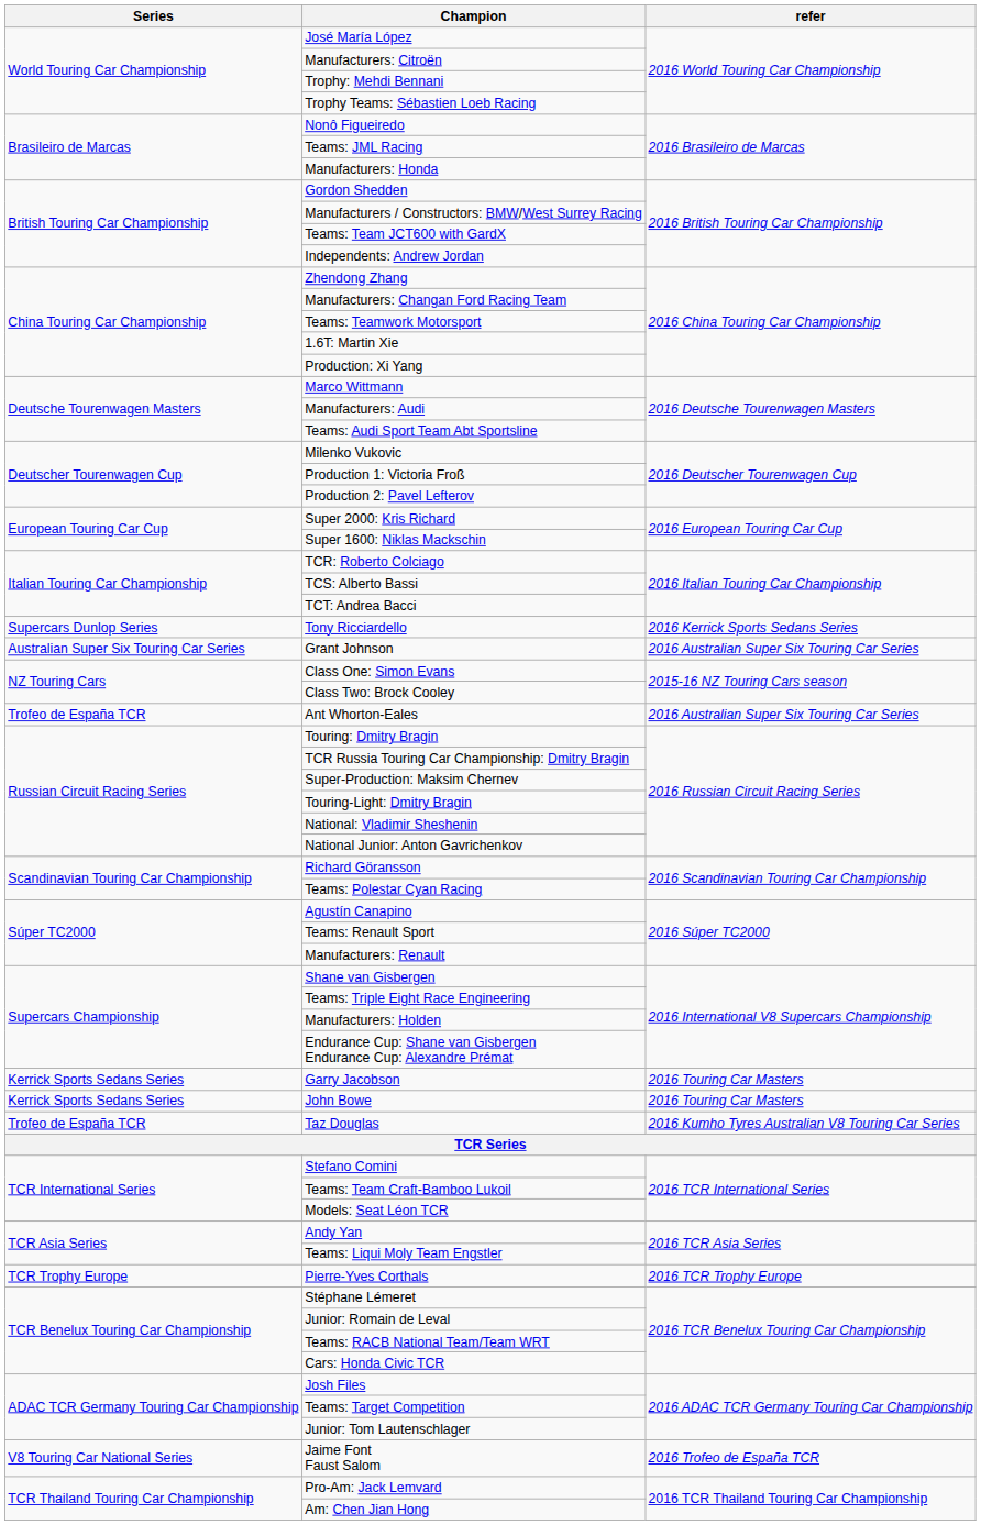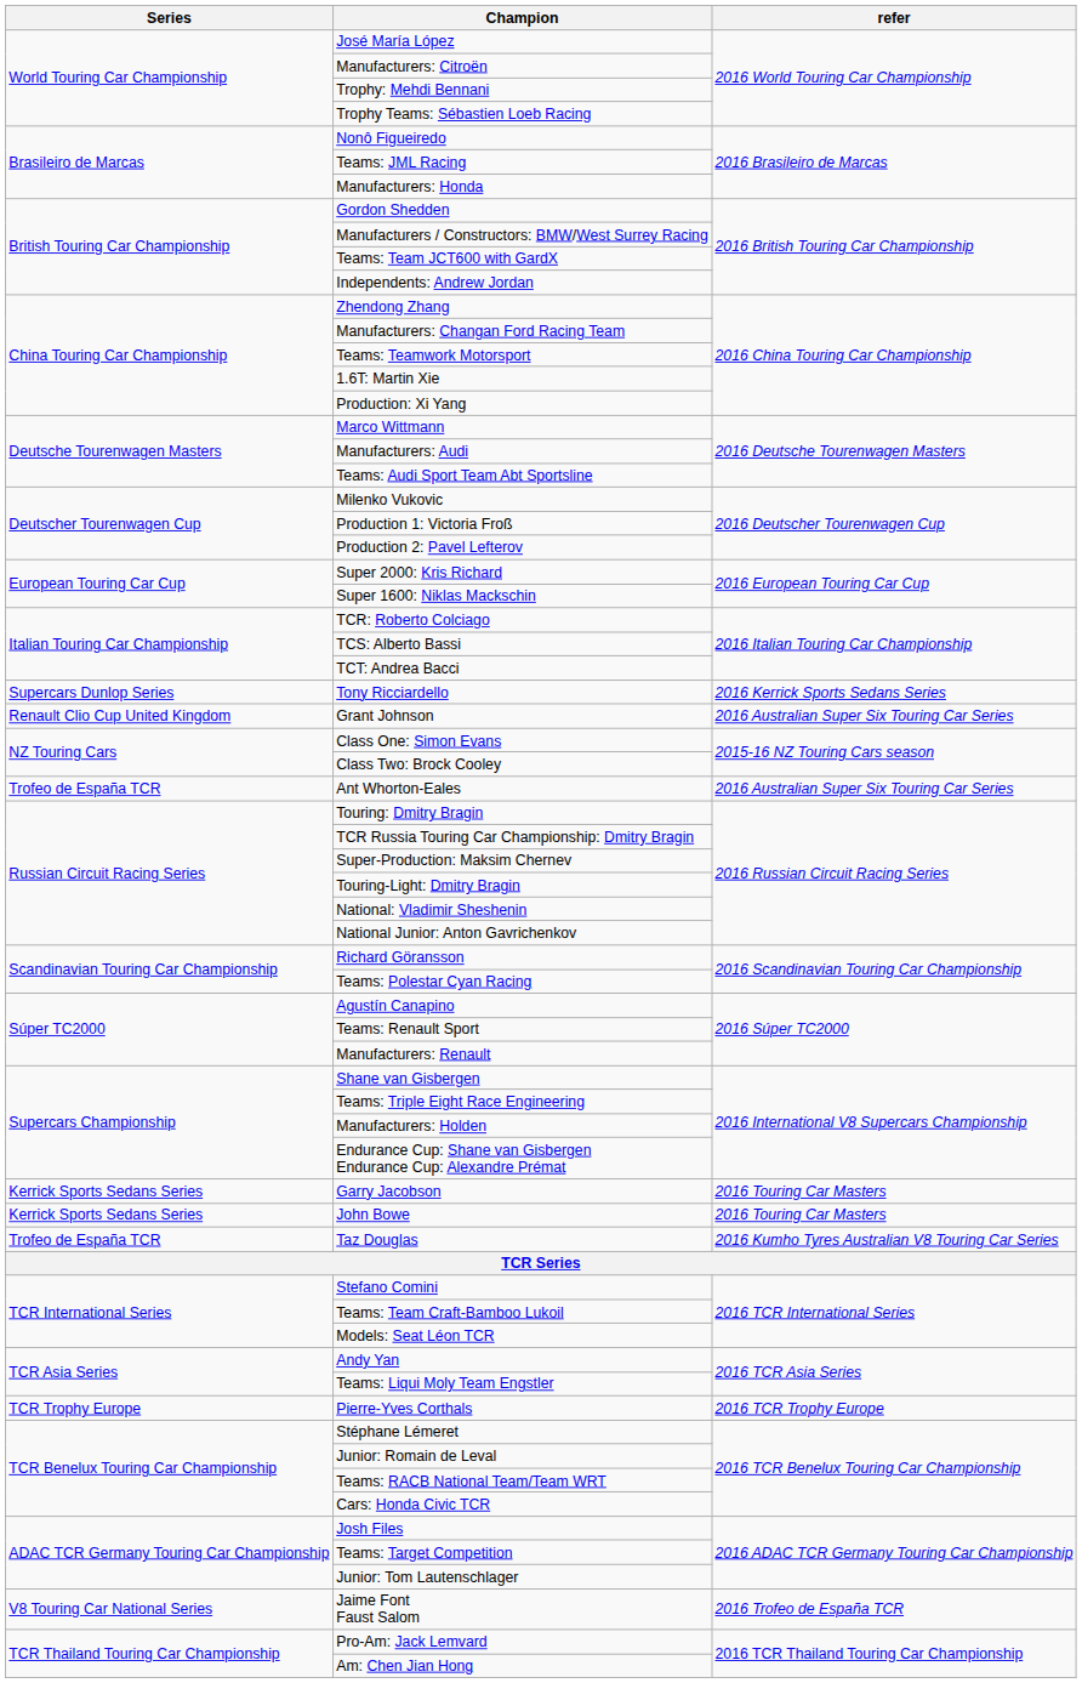Grant Johnson | Series: Australian Super Six Touring Car Series -> Renault Clio Cup United Kingdom
